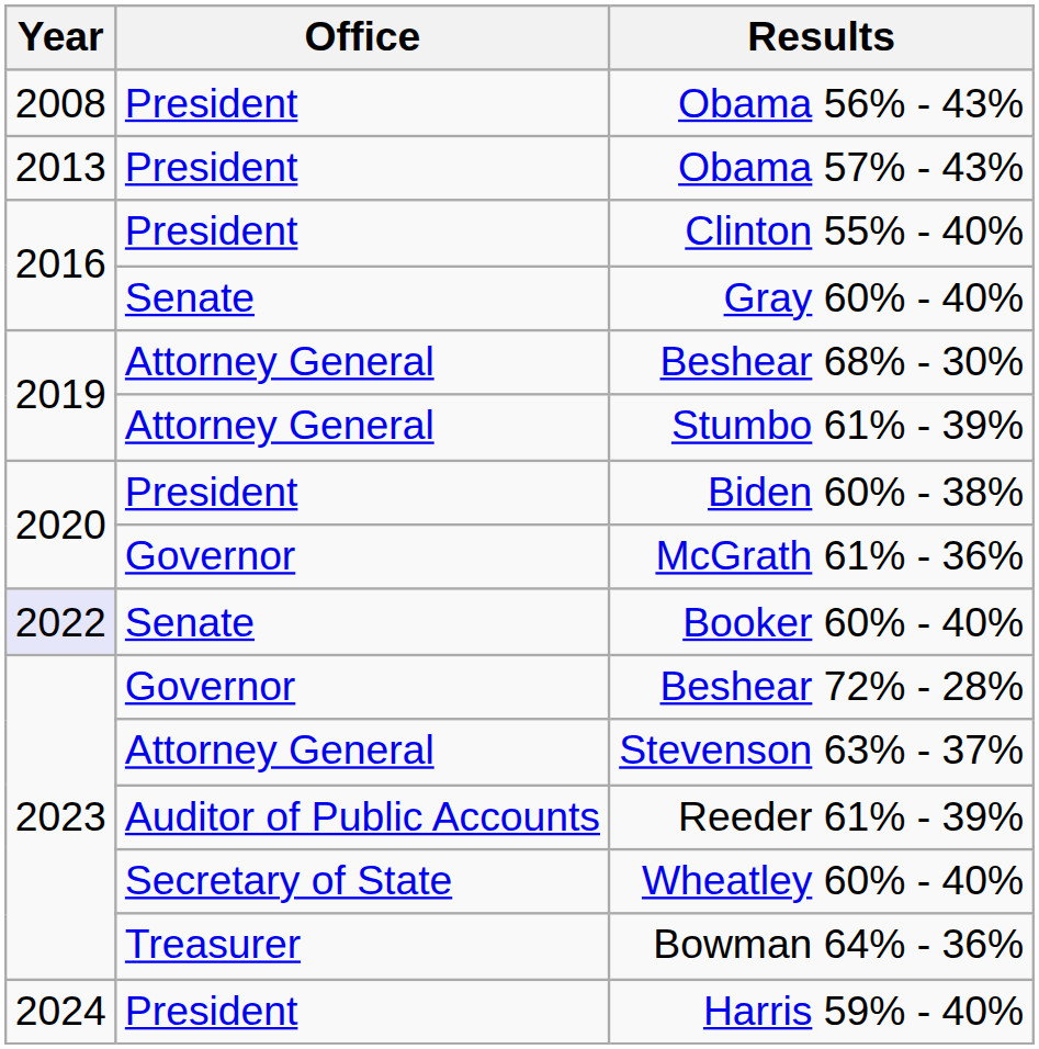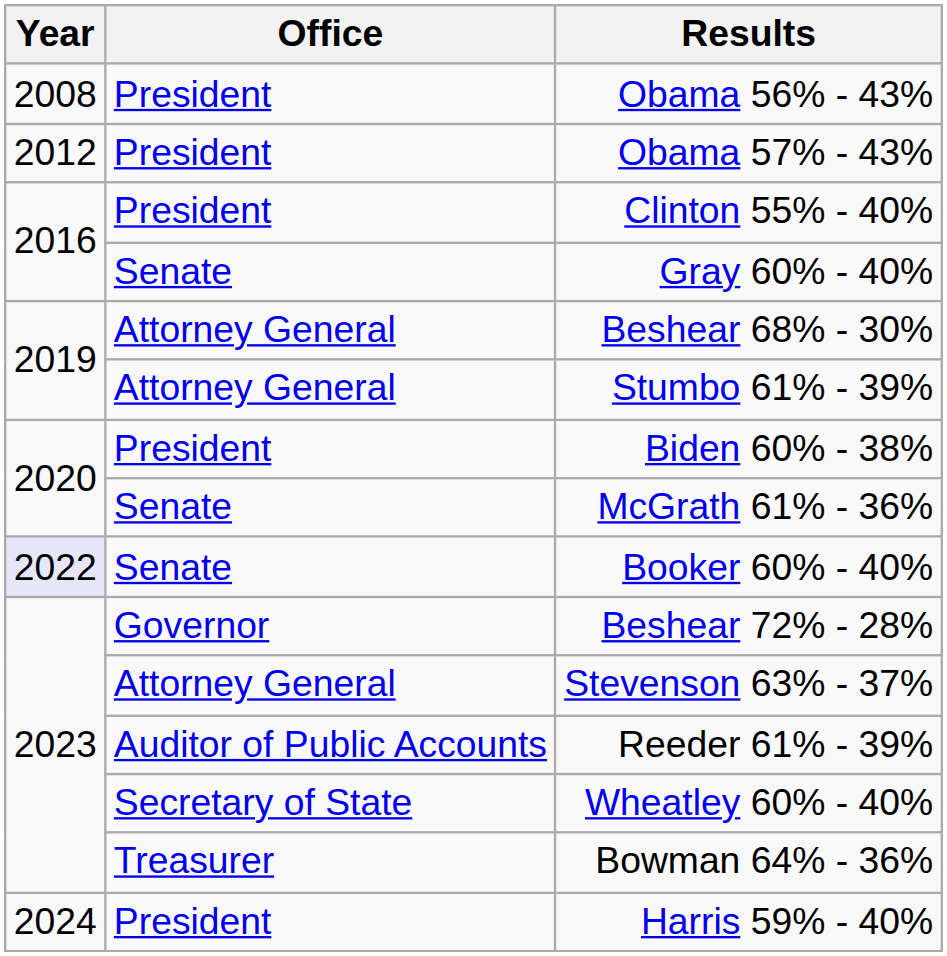Obama 57% - 43% | Year: 2013 -> 2012
McGrath 61% - 36% | Office: Governor -> Senate
